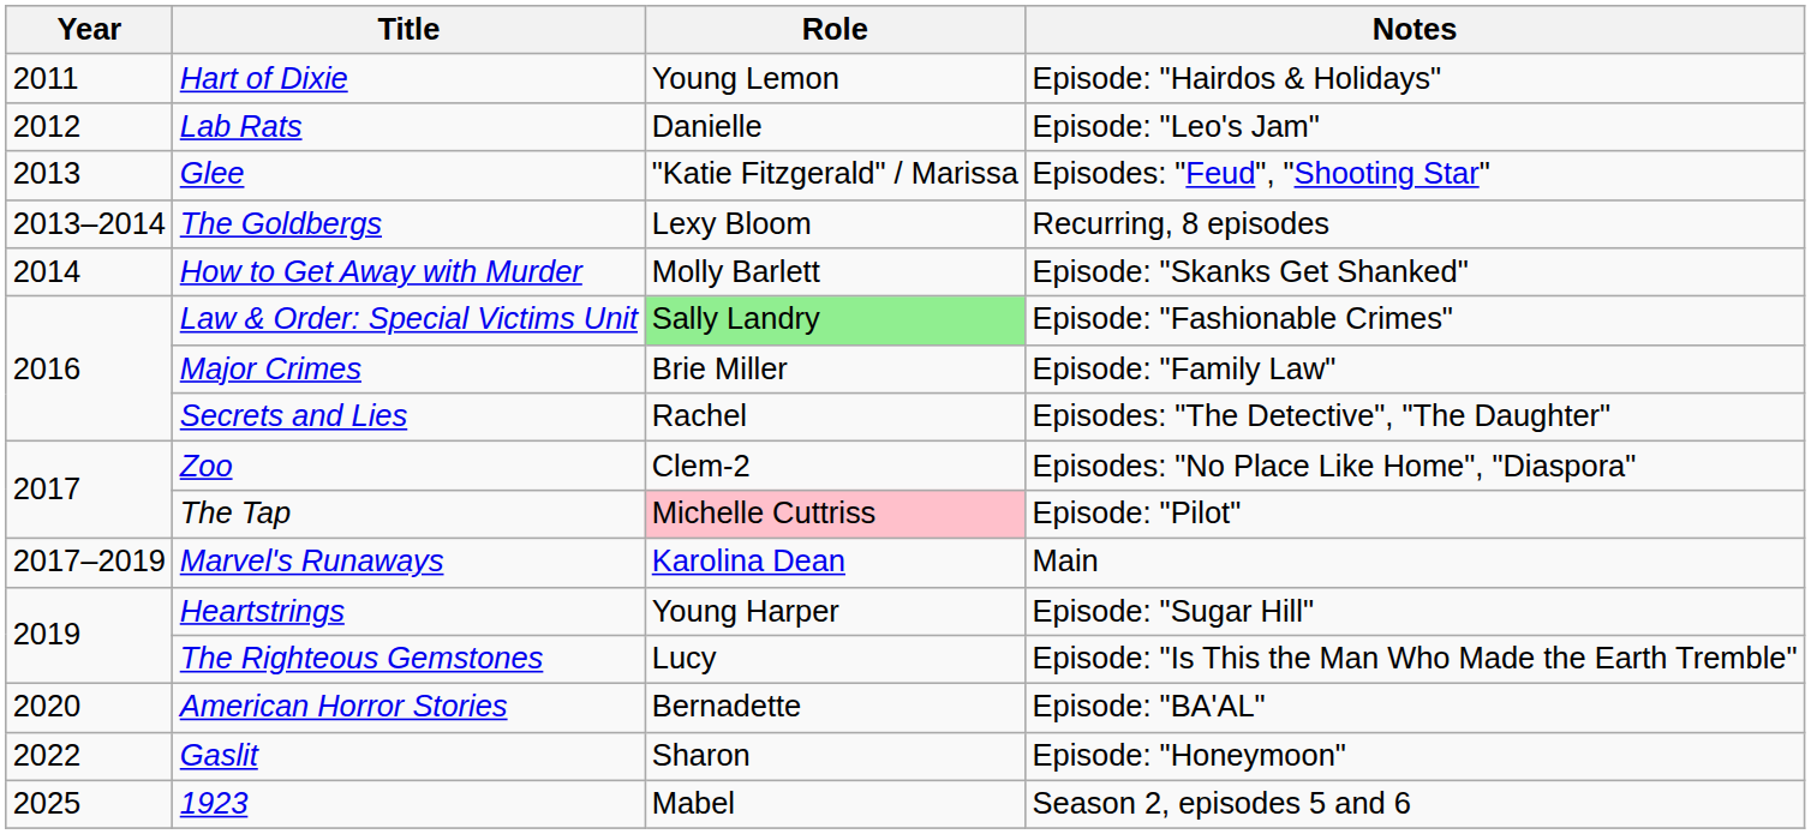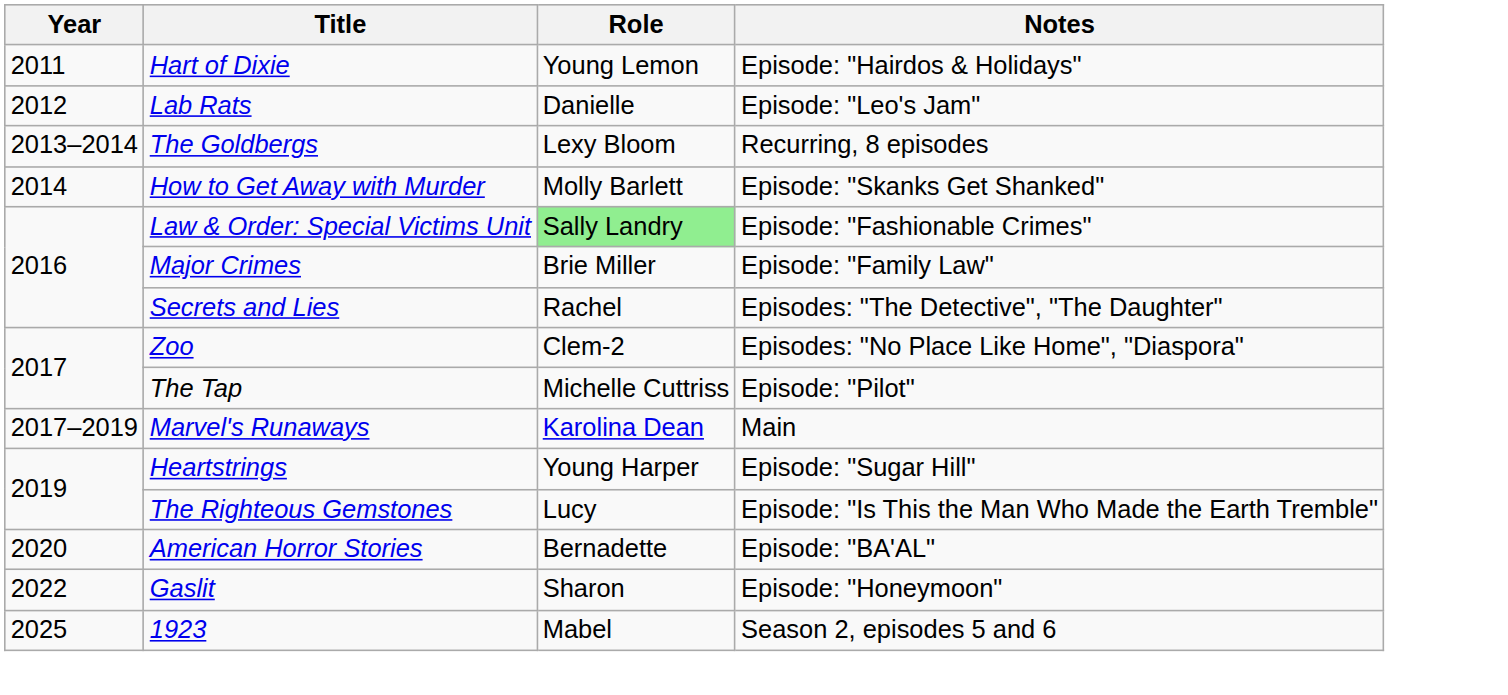- row: 2013 | Glee | "Katie Fitzgerald" / Marissa | Episodes: "Feud", "Shooting Star"
The Tap | Role: pink background -> no background
